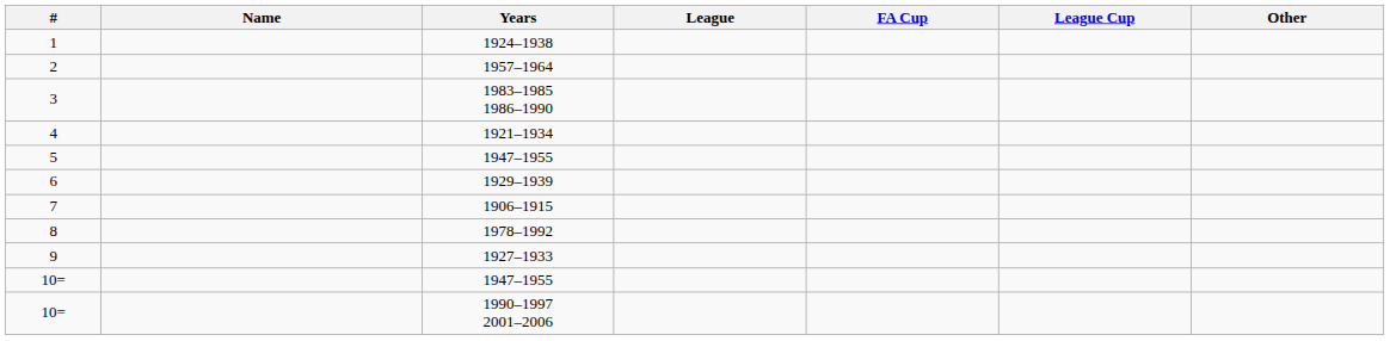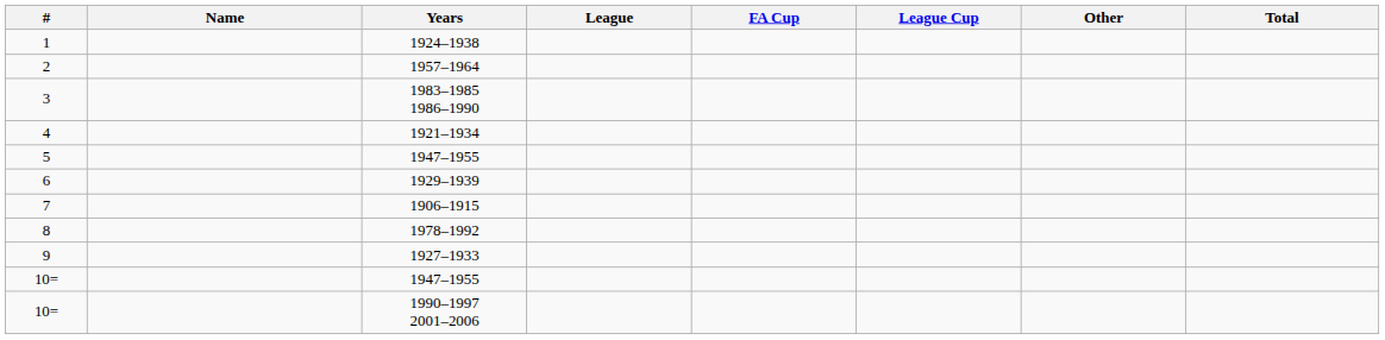+ column: Total
